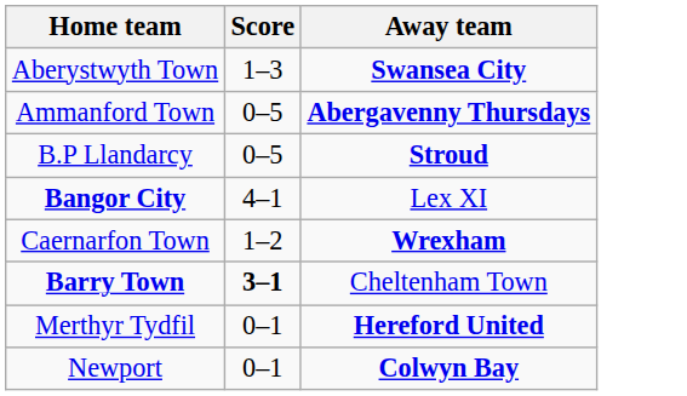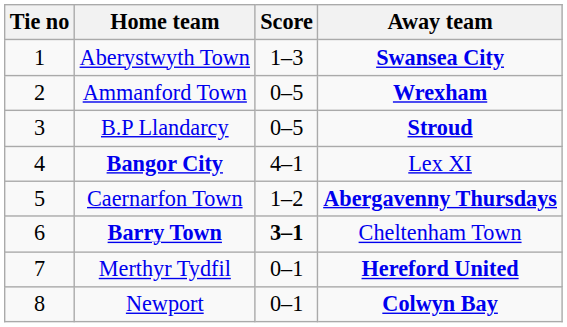+ column: Tie no | 1 | 2 | 3 | 4 | 5 | 6 | 7 | 8
Ammanford Town | Away team: Abergavenny Thursdays -> Wrexham
Caernarfon Town | Away team: Wrexham -> Abergavenny Thursdays
